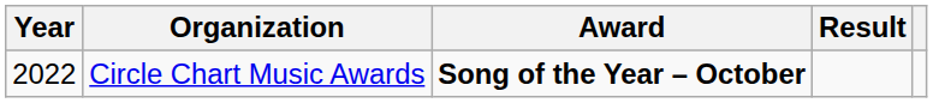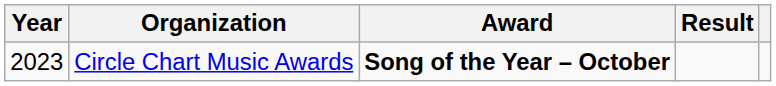Circle Chart Music Awards | Year: 2022 -> 2023
